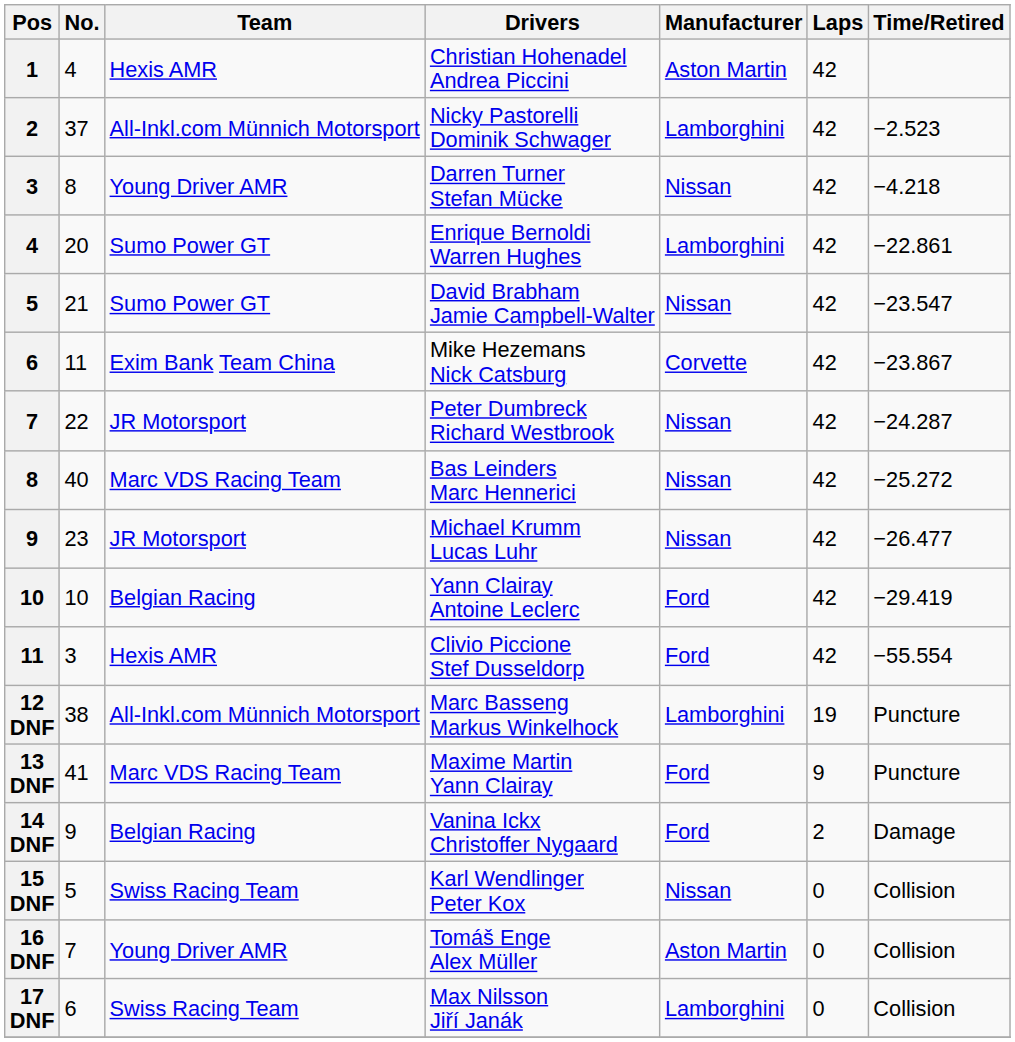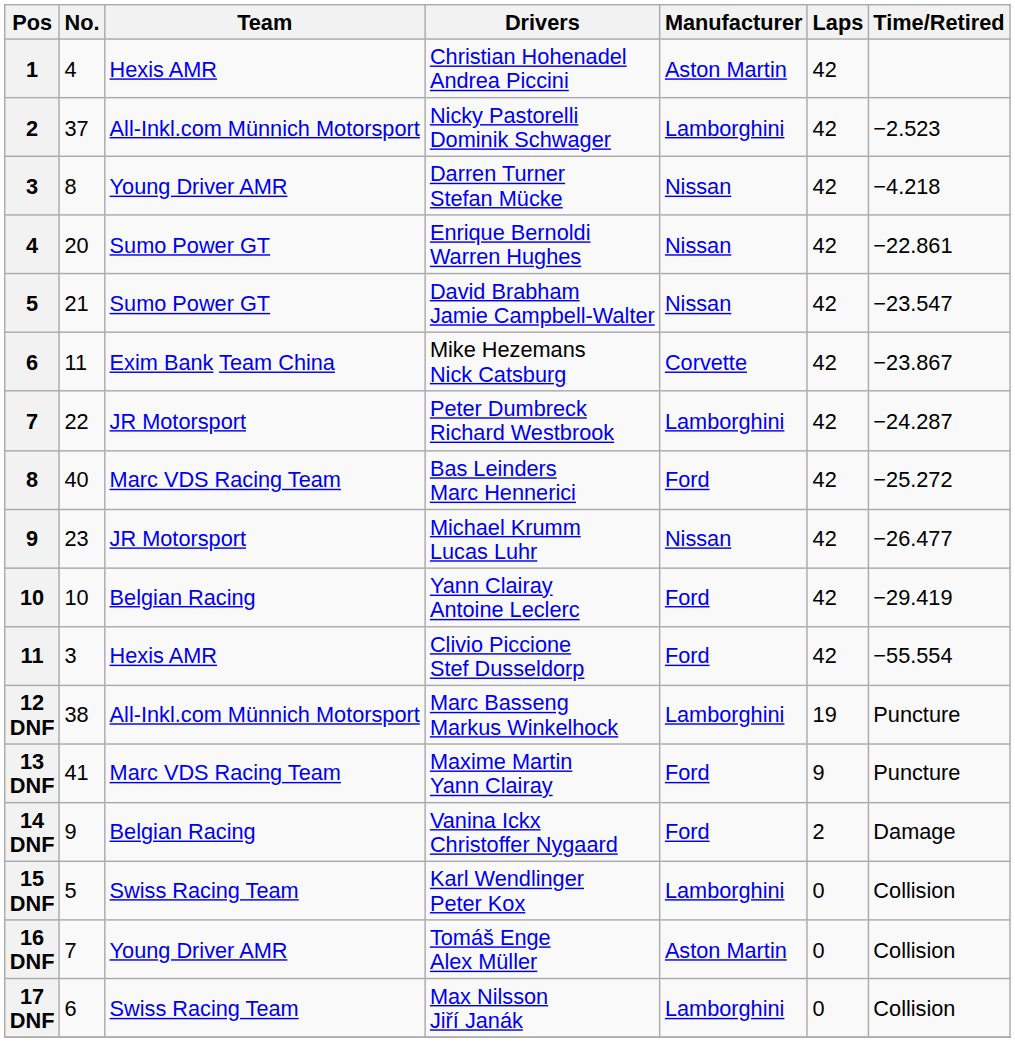Enrique Bernoldi Warren Hughes | Manufacturer: Lamborghini -> Nissan
Peter Dumbreck Richard Westbrook | Manufacturer: Nissan -> Lamborghini
Bas Leinders Marc Hennerici | Manufacturer: Nissan -> Ford
Karl Wendlinger Peter Kox | Manufacturer: Nissan -> Lamborghini
